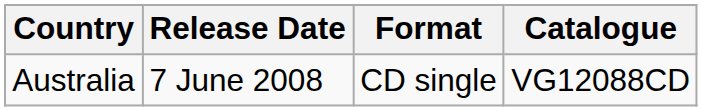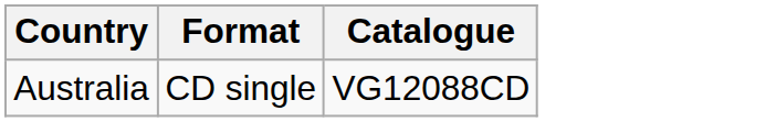- column: Release Date | 7 June 2008
